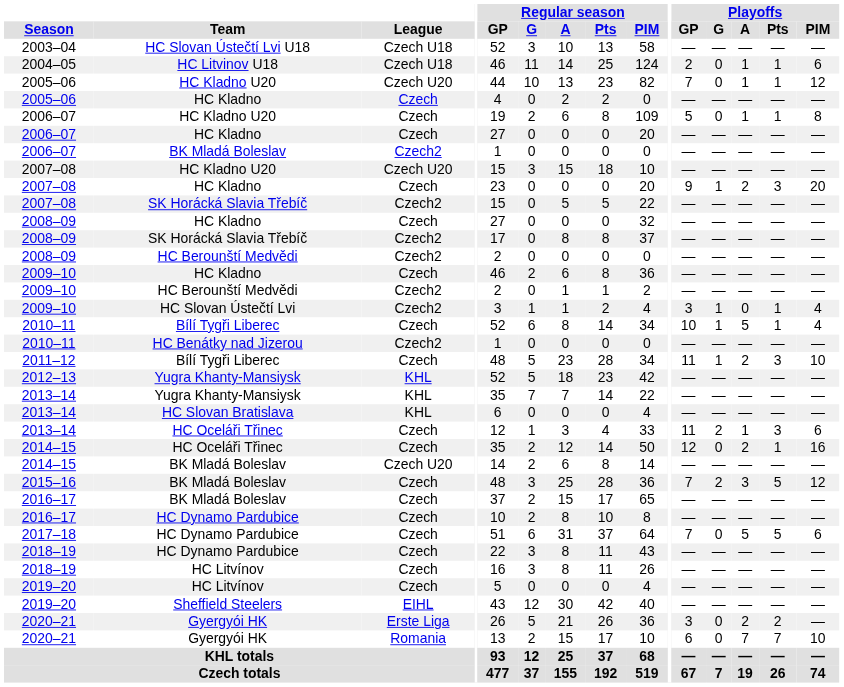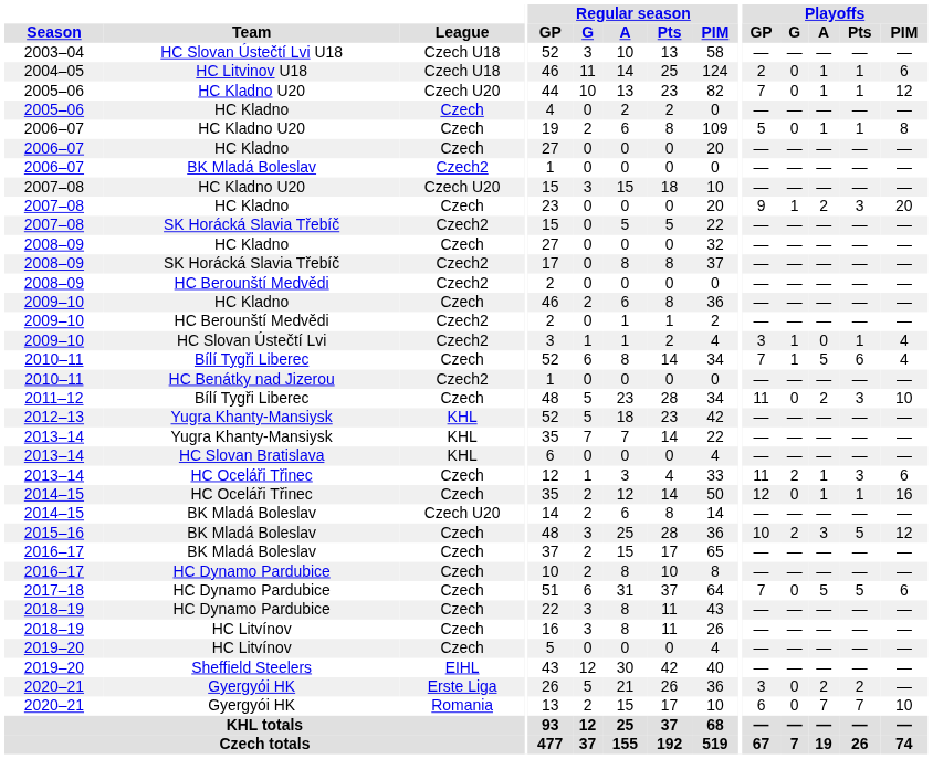2010–11 / Bílí Tygři Liberec | Playoffs / GP: 10 -> 7
2010–11 / Bílí Tygři Liberec | Playoffs / Pts: 1 -> 6
2011–12 | Playoffs / G: 1 -> 0
2014–15 / HC Oceláři Třinec | Playoffs / A: 2 -> 1
2015–16 | Playoffs / GP: 7 -> 10
